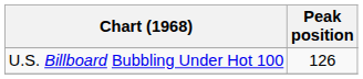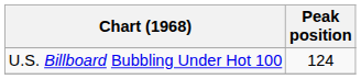U.S. Billboard Bubbling Under Hot 100 | Peak position: 126 -> 124
